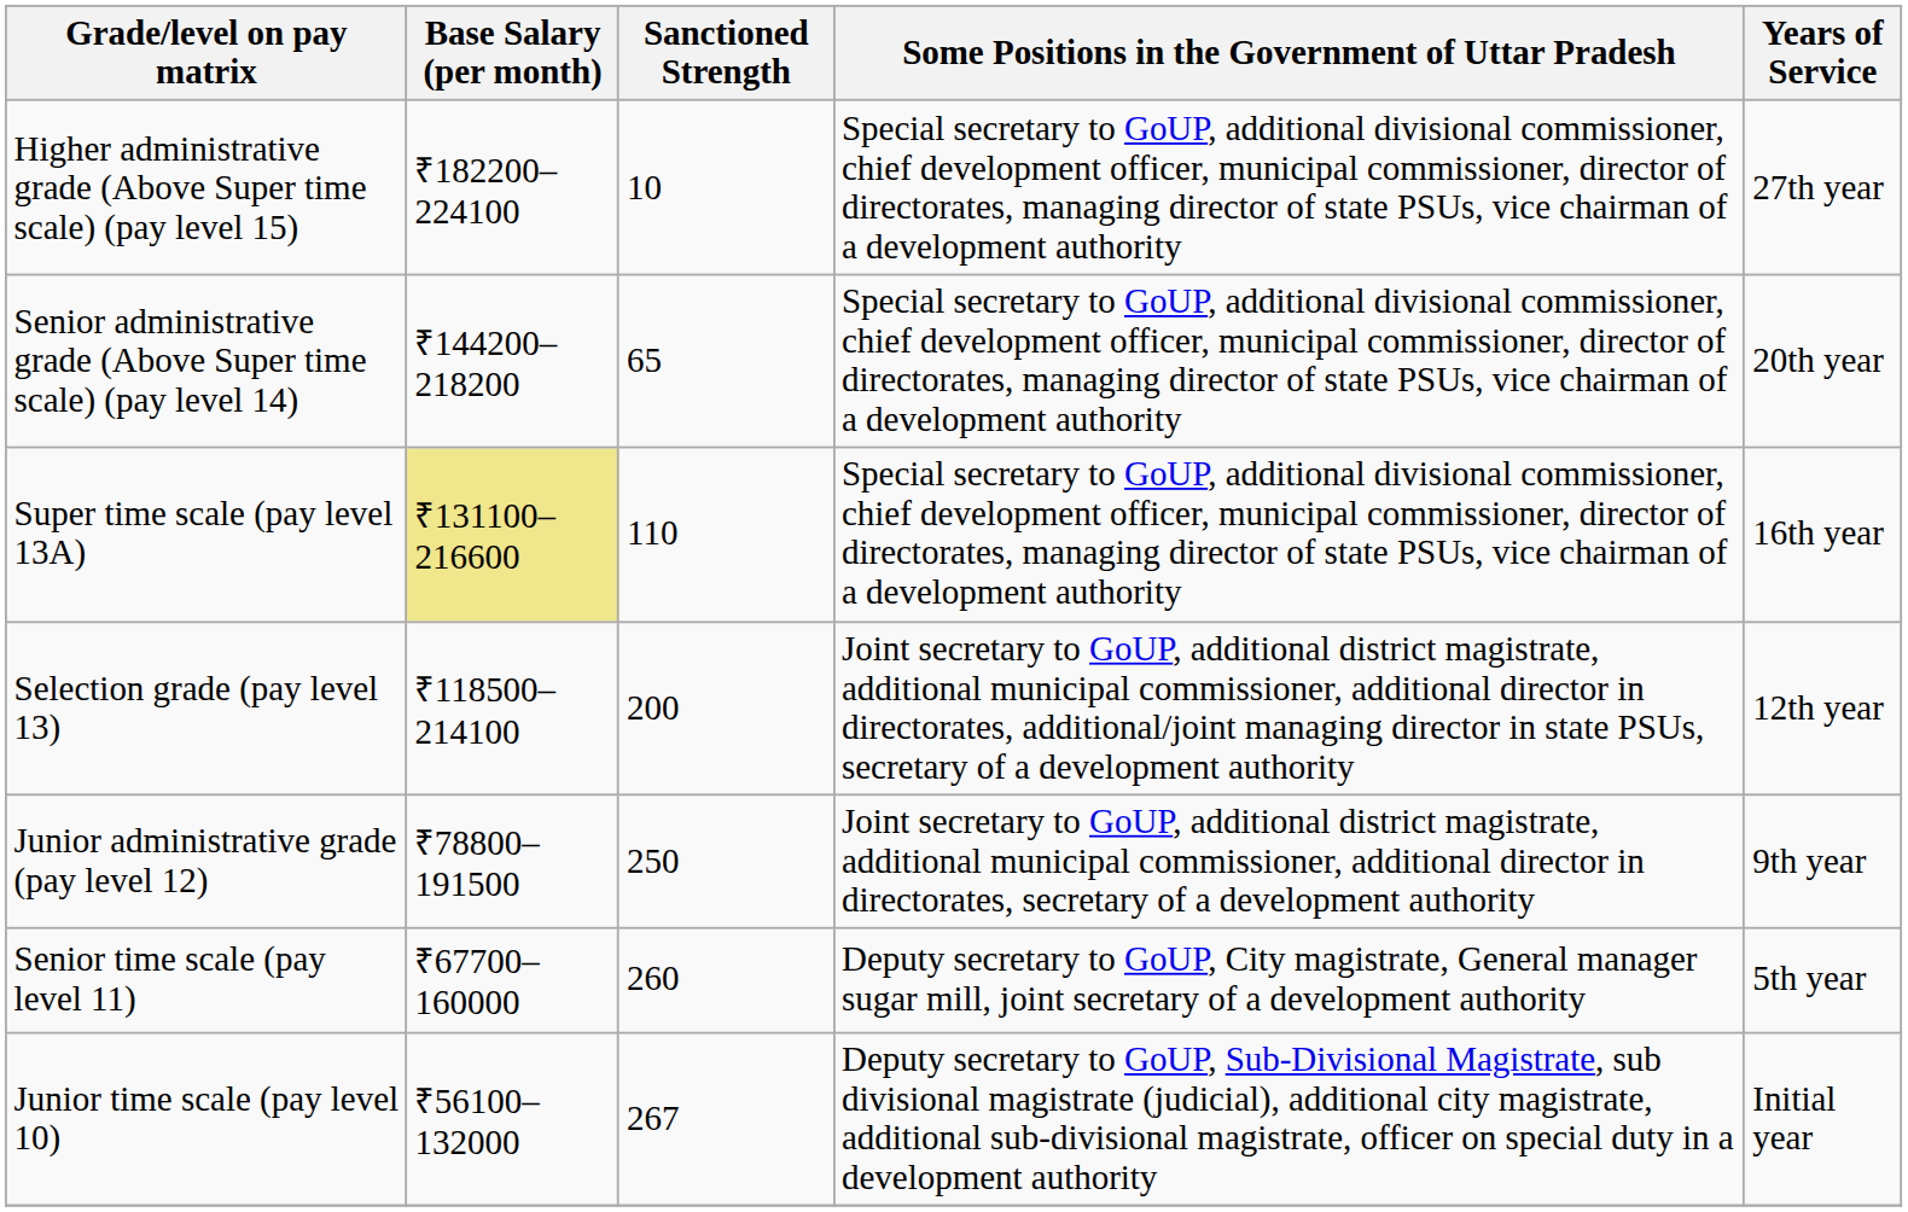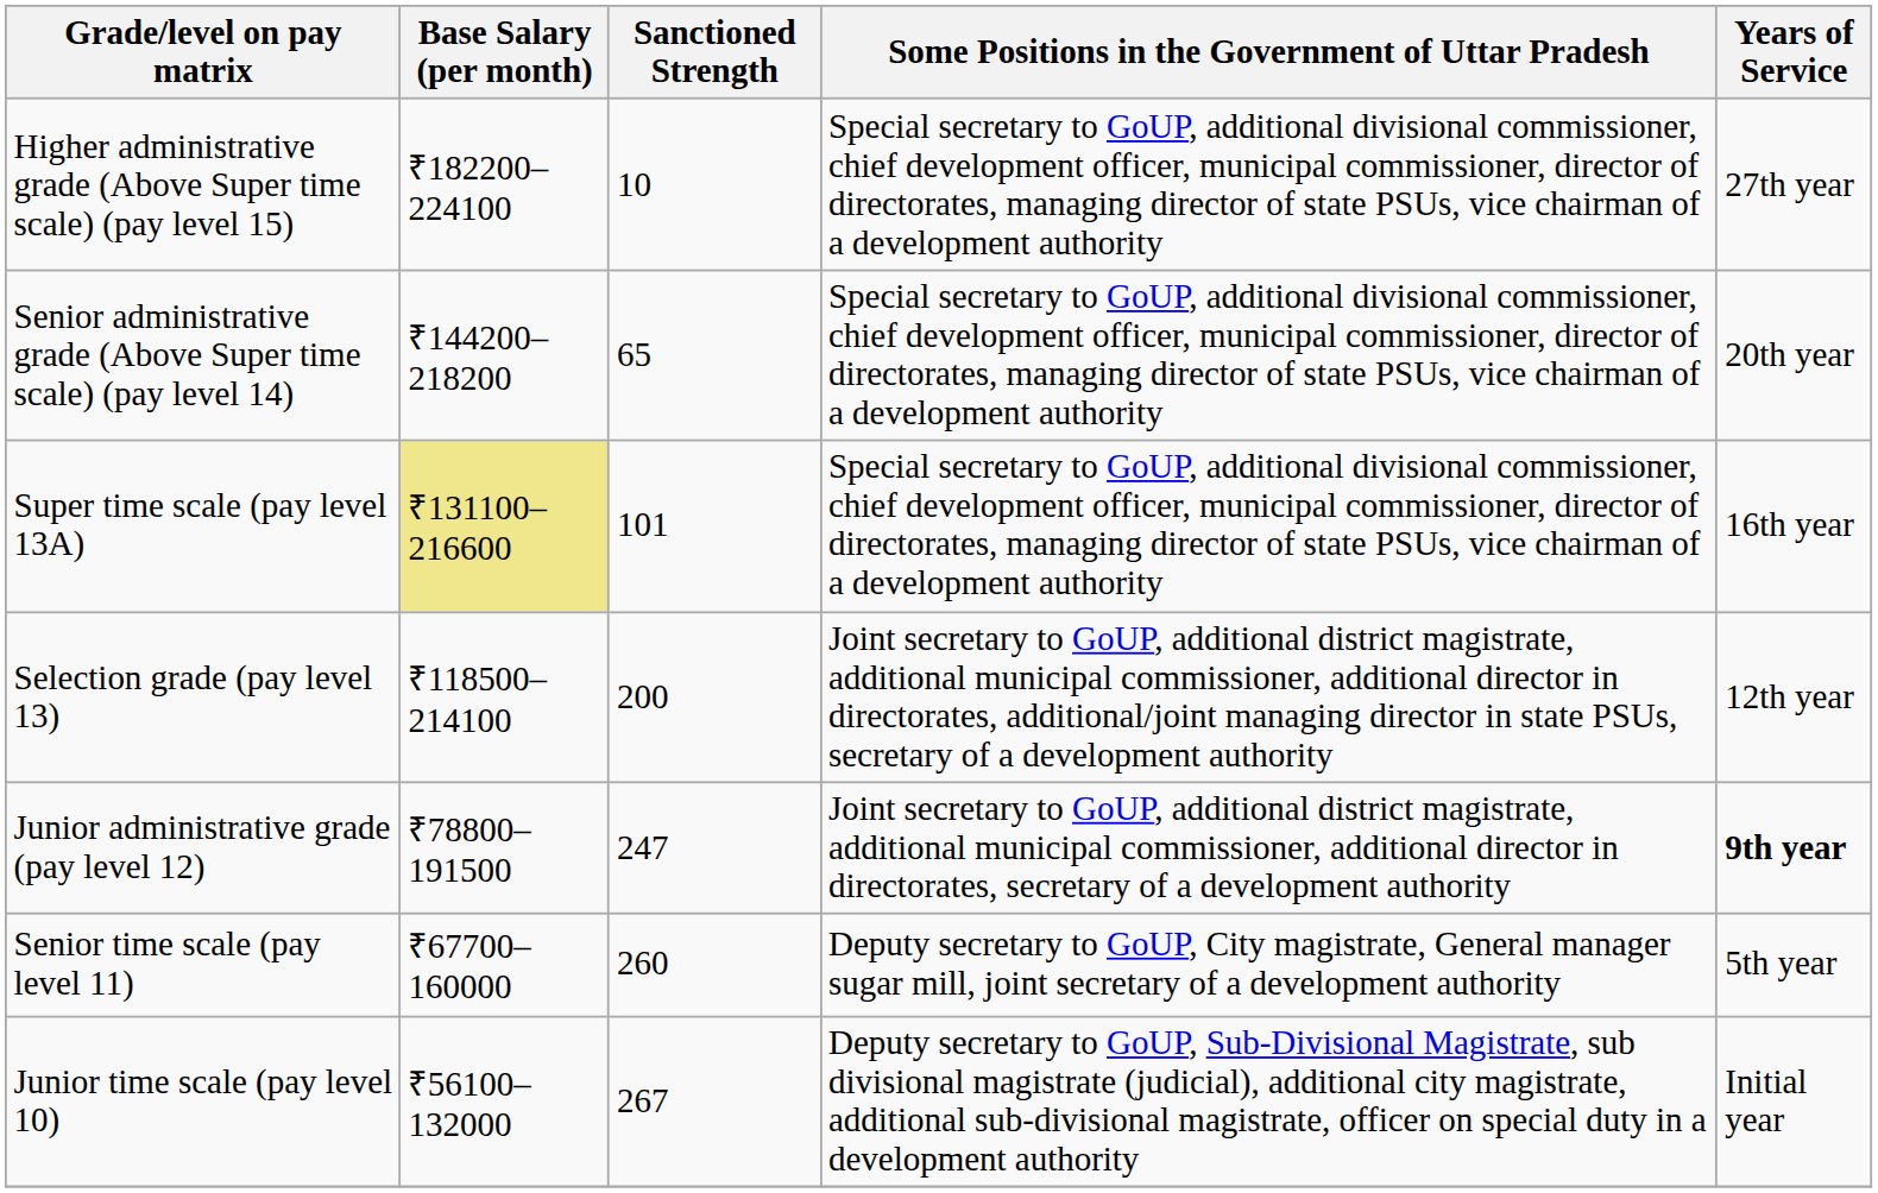Super time scale (pay level 13A) | Sanctioned Strength: 110 -> 101
Junior administrative grade (pay level 12) | Sanctioned Strength: 250 -> 247
Junior administrative grade (pay level 12) | Years of Service: normal -> bold
